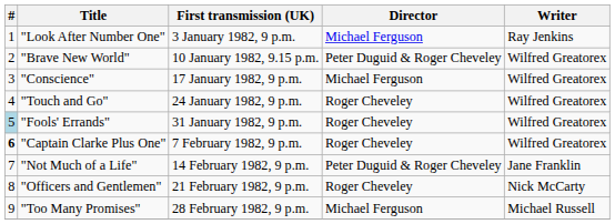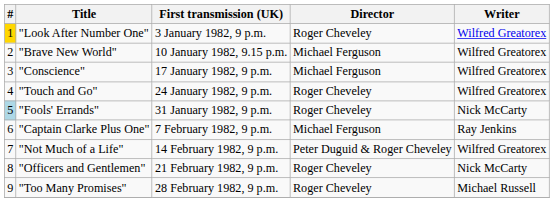"Look After Number One" | #: no background -> gold background
"Look After Number One" | Director: Michael Ferguson -> Roger Cheveley
"Look After Number One" | Writer: Ray Jenkins -> Wilfred Greatorex
"Brave New World" | Director: Peter Duguid & Roger Cheveley -> Michael Ferguson
"Fools' Errands" | Writer: Wilfred Greatorex -> Nick McCarty
"Captain Clarke Plus One" | #: bold -> normal
"Captain Clarke Plus One" | Director: Roger Cheveley -> Michael Ferguson
"Captain Clarke Plus One" | Writer: Wilfred Greatorex -> Ray Jenkins
"Not Much of a Life" | Writer: Jane Franklin -> Wilfred Greatorex
"Too Many Promises" | Director: Michael Ferguson -> Roger Cheveley
